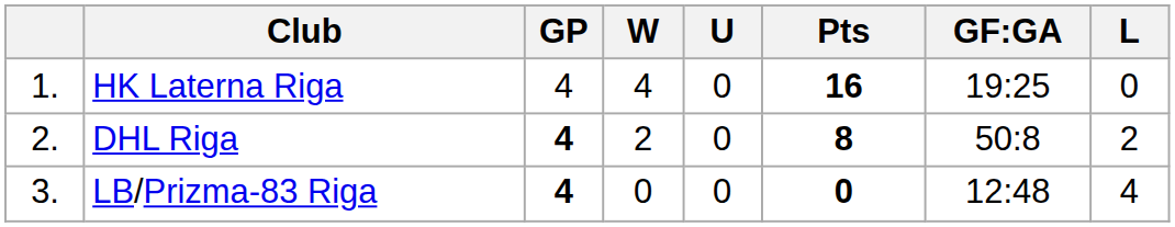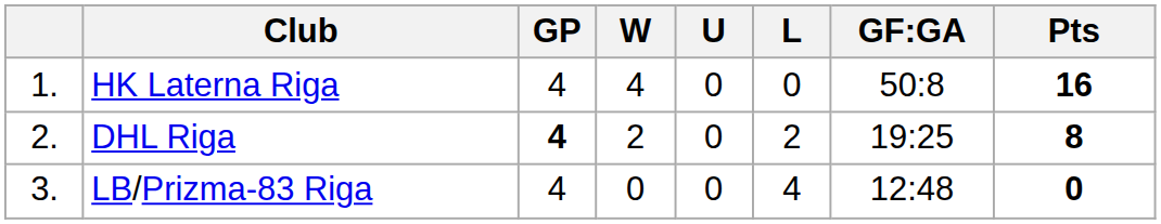columns swapped: L <-> Pts
HK Laterna Riga | GF:GA: 19:25 -> 50:8
DHL Riga | GF:GA: 50:8 -> 19:25
LB/Prizma-83 Riga | GP: bold -> normal
